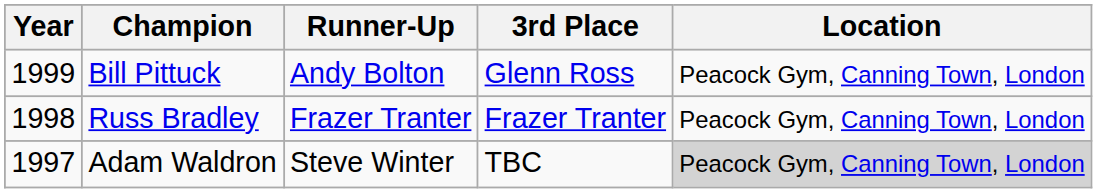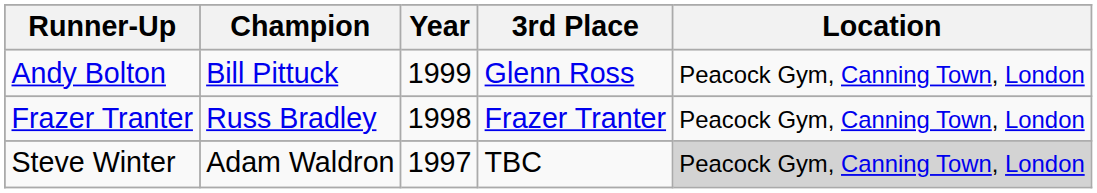columns swapped: Year <-> Runner-Up
